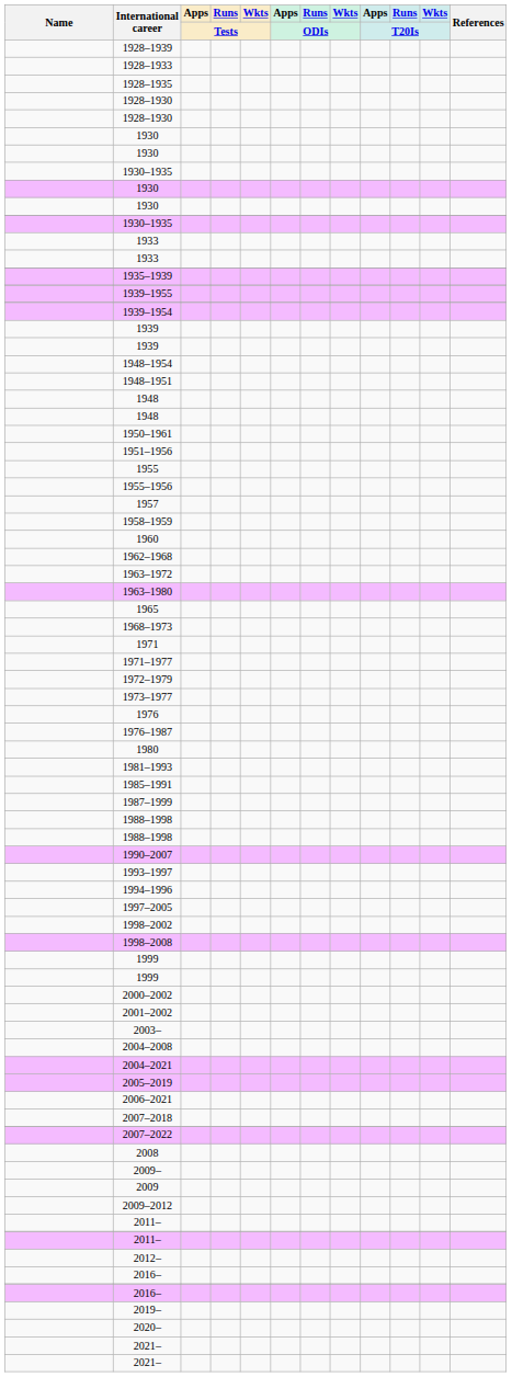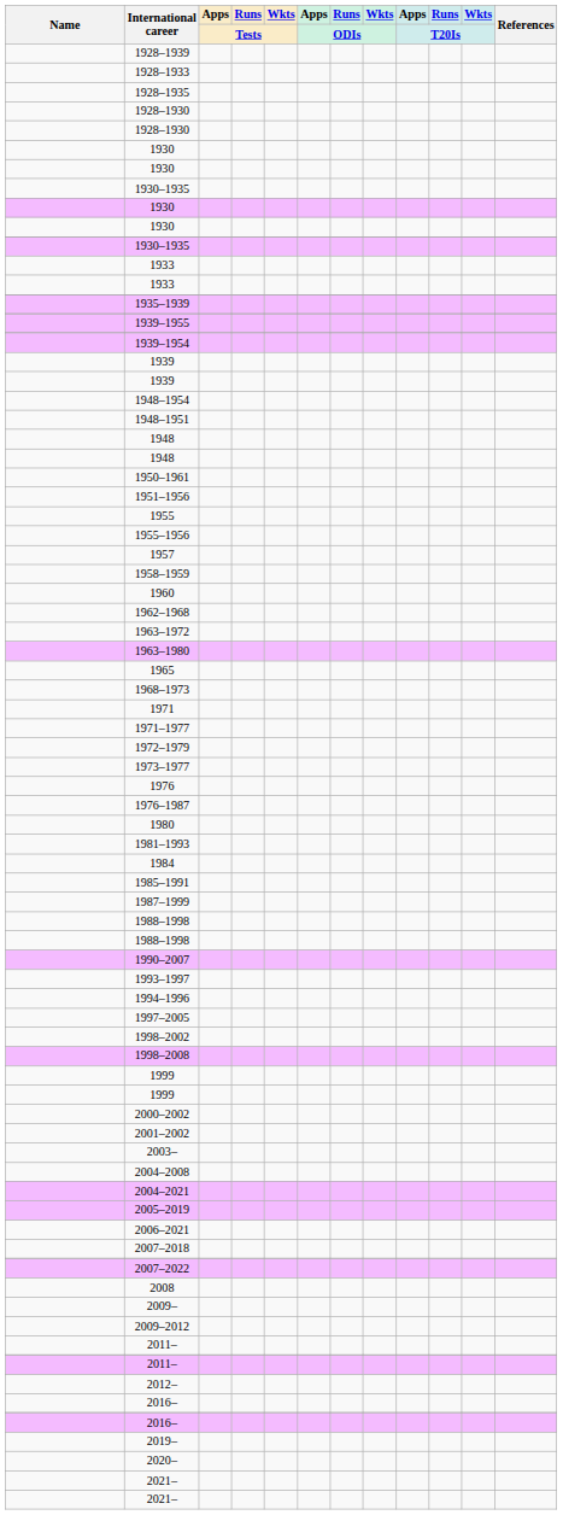+ row: 1984
- row: 2009
